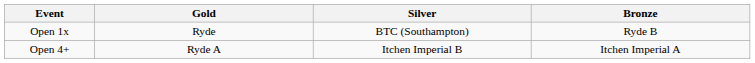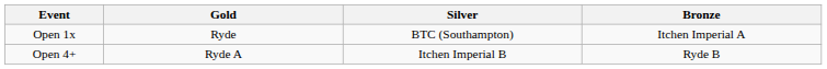Open 1x | Bronze: Ryde B -> Itchen Imperial A
Open 4+ | Bronze: Itchen Imperial A -> Ryde B
